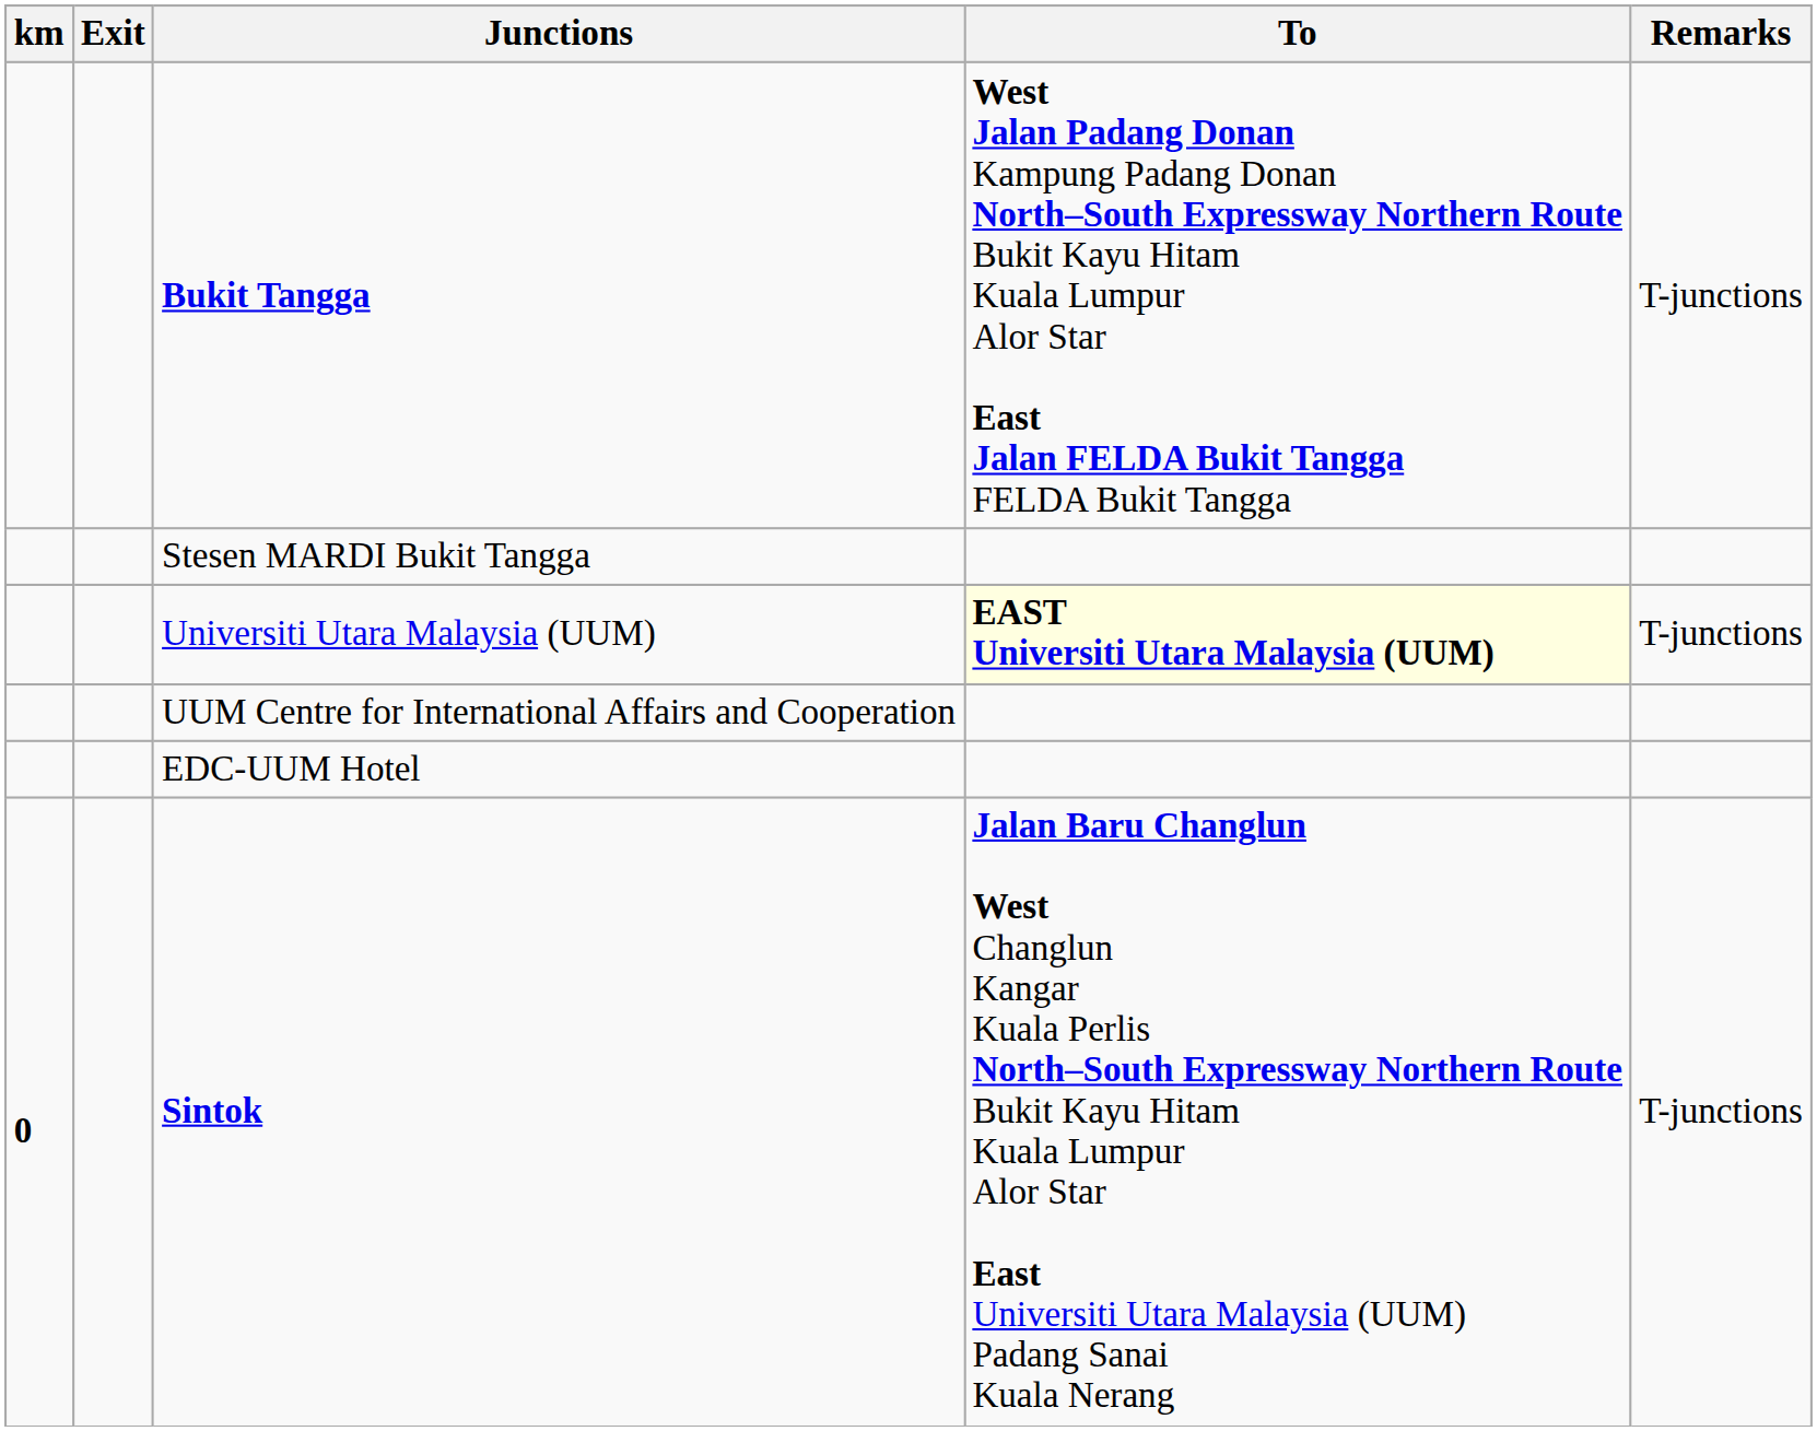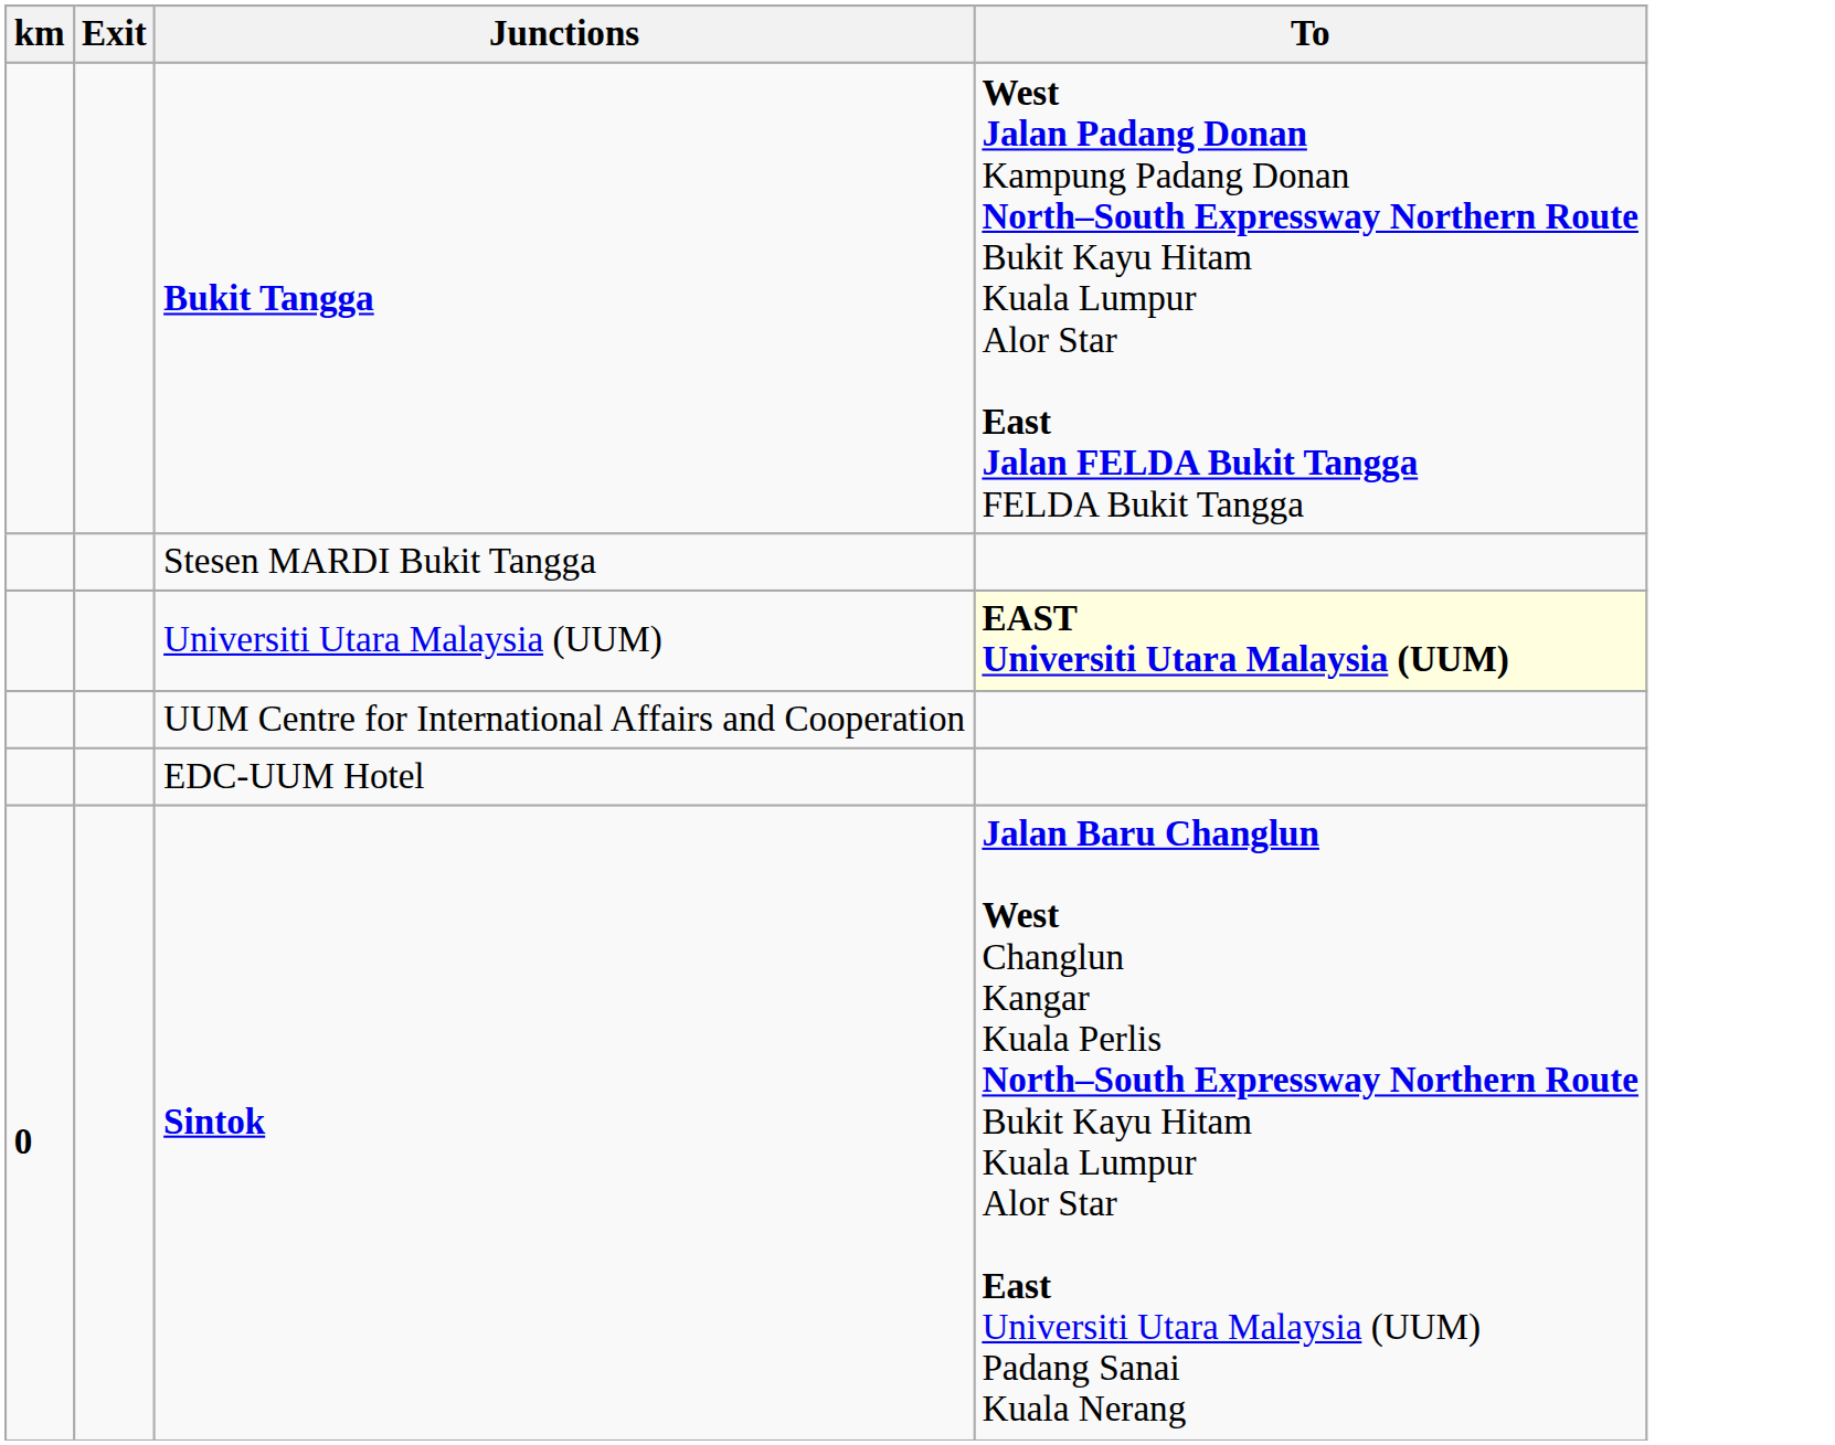- column: Remarks | T-junctions | T-junctions | T-junctions
